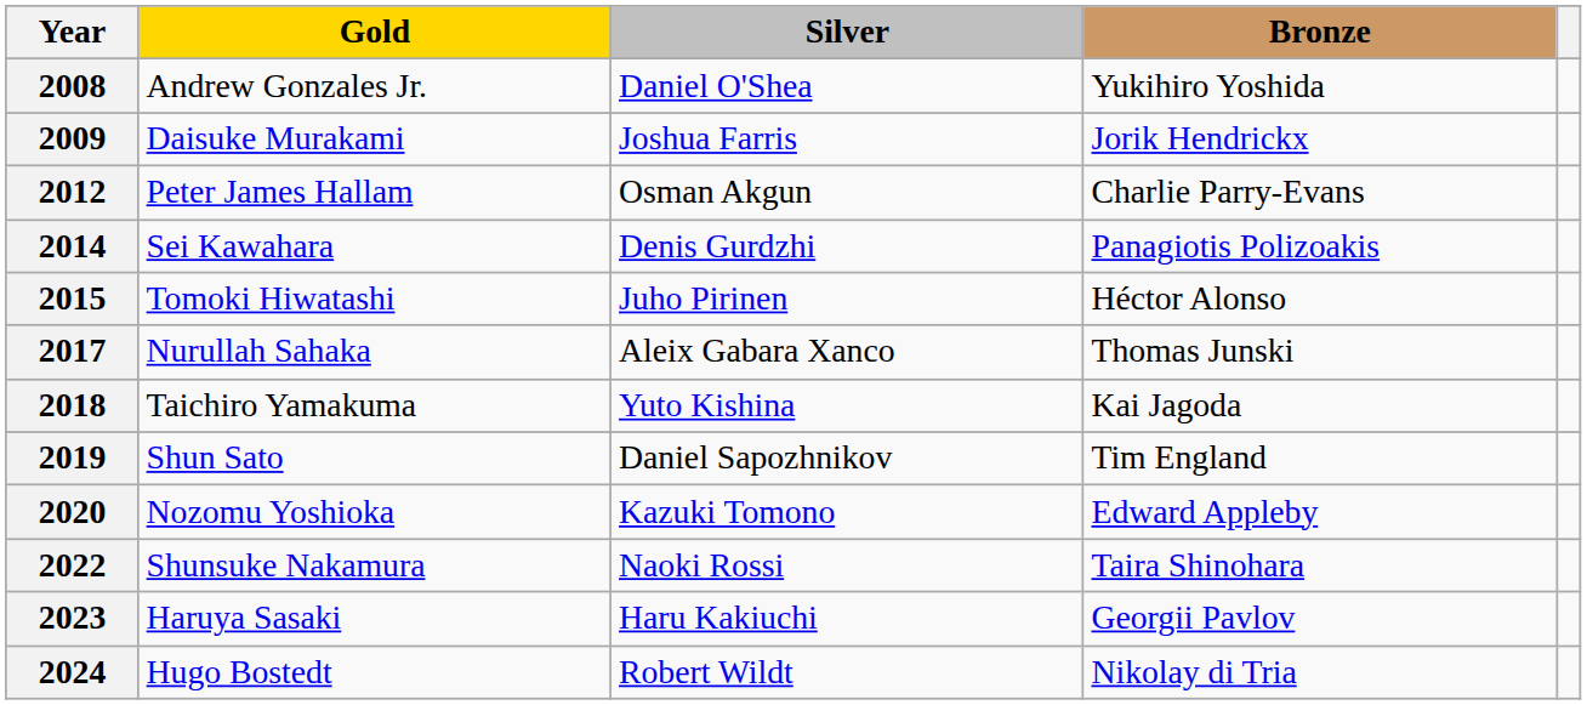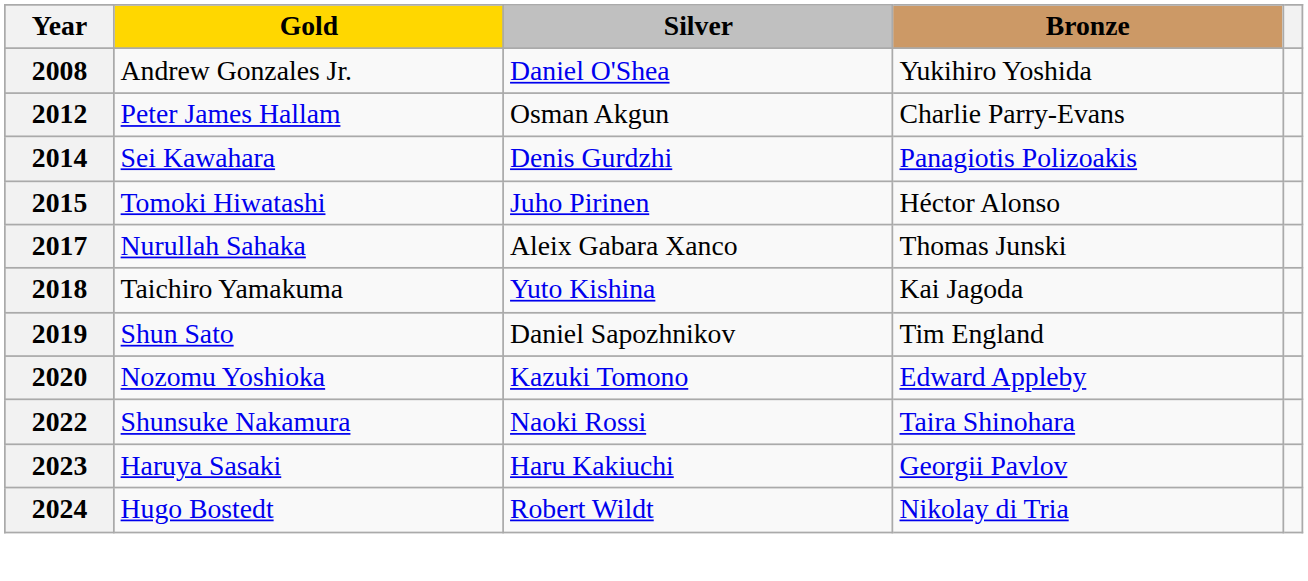- row: 2009 | Daisuke Murakami | Joshua Farris | Jorik Hendrickx
